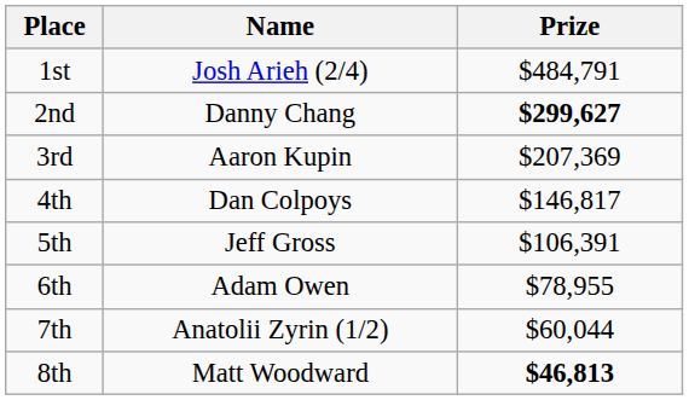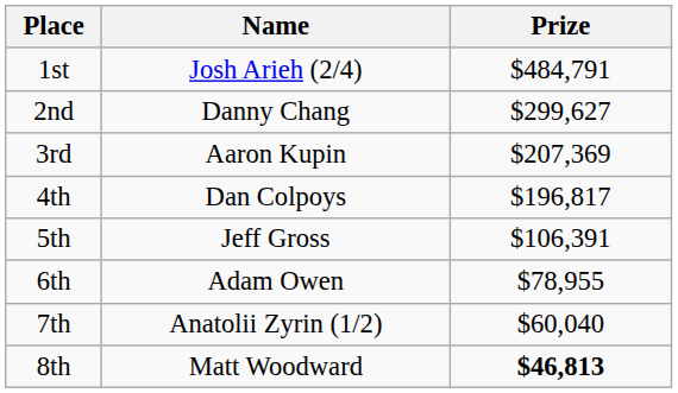2nd | Prize: bold -> normal
4th | Prize: $146,817 -> $196,817
7th | Prize: $60,044 -> $60,040
